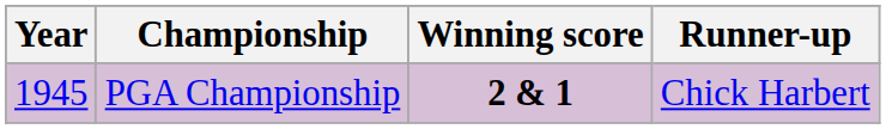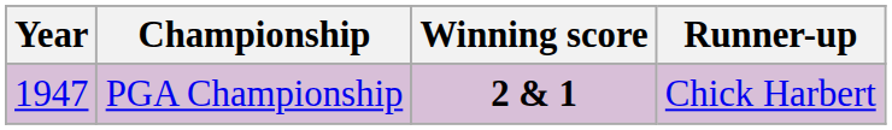PGA Championship | Year: 1945 -> 1947
